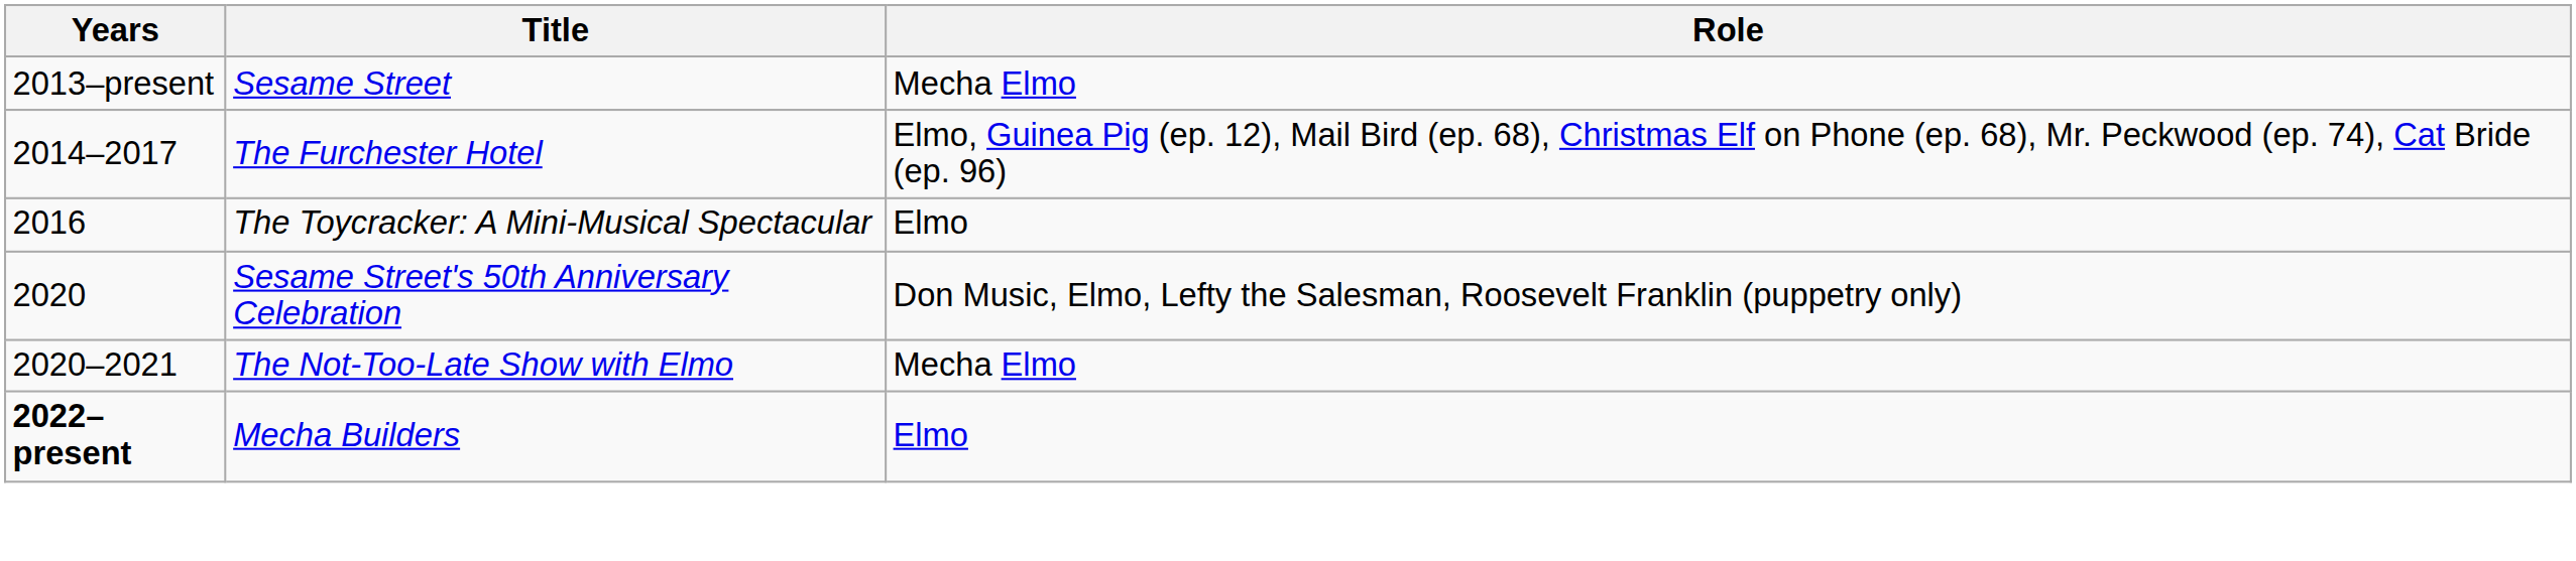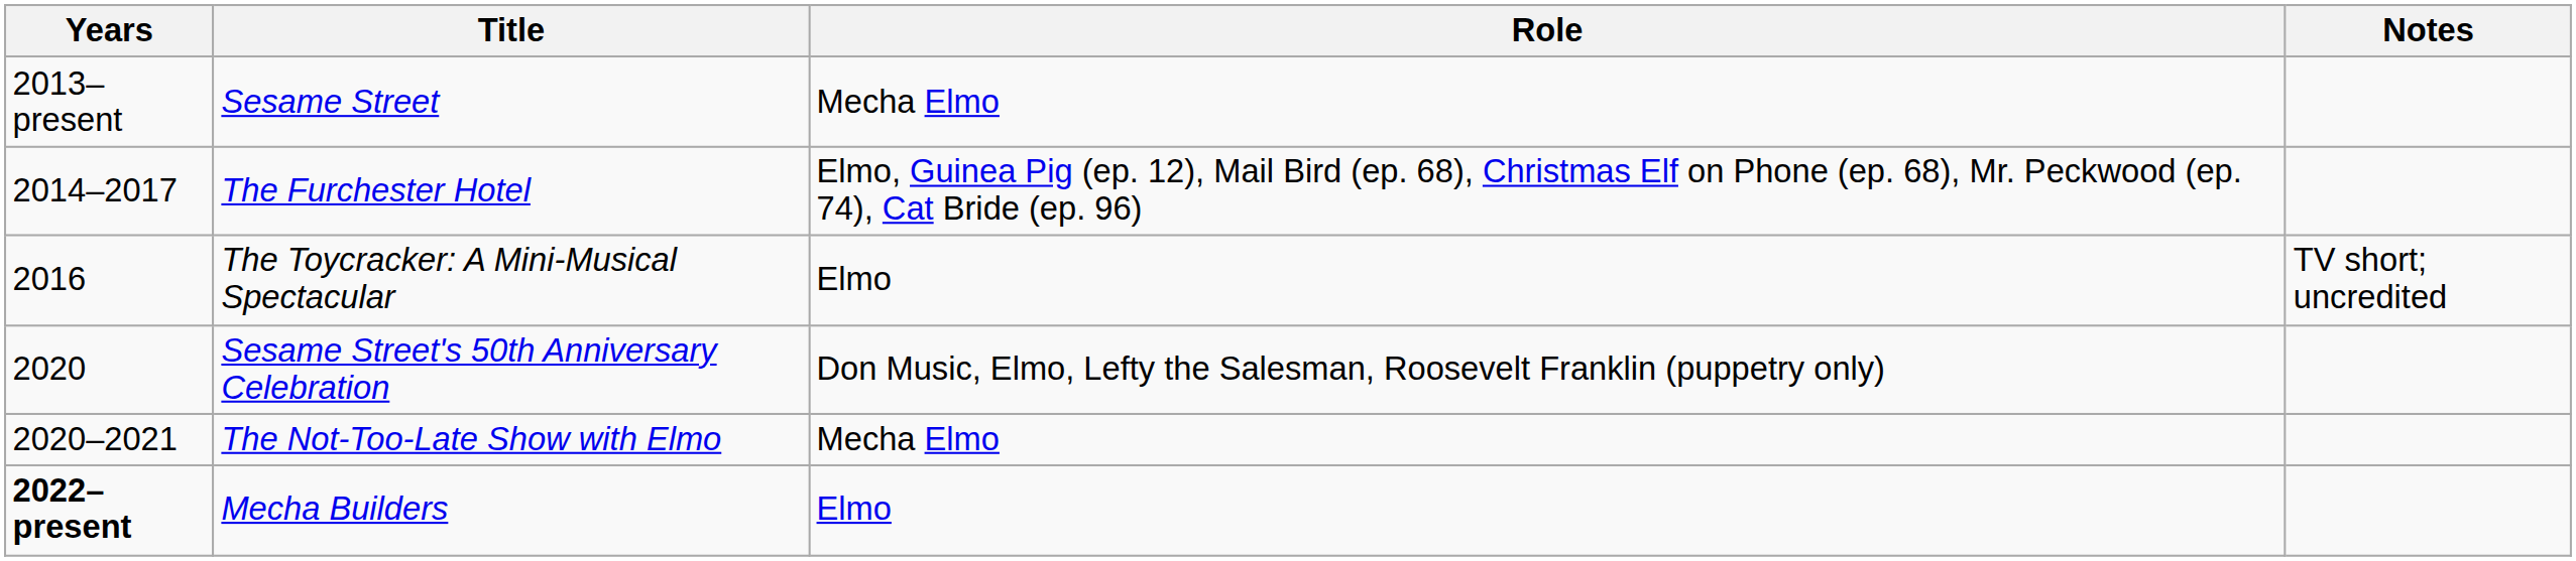+ column: Notes | TV short; uncredited
